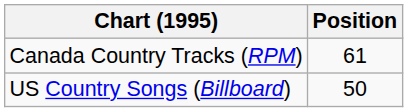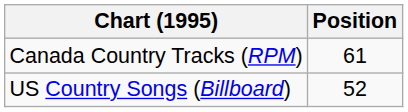US Country Songs (Billboard) | Position: 50 -> 52
